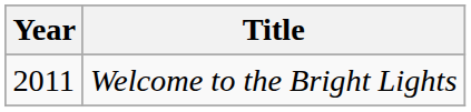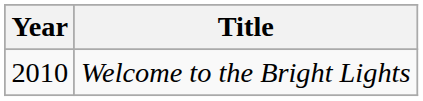Welcome to the Bright Lights | Year: 2011 -> 2010
